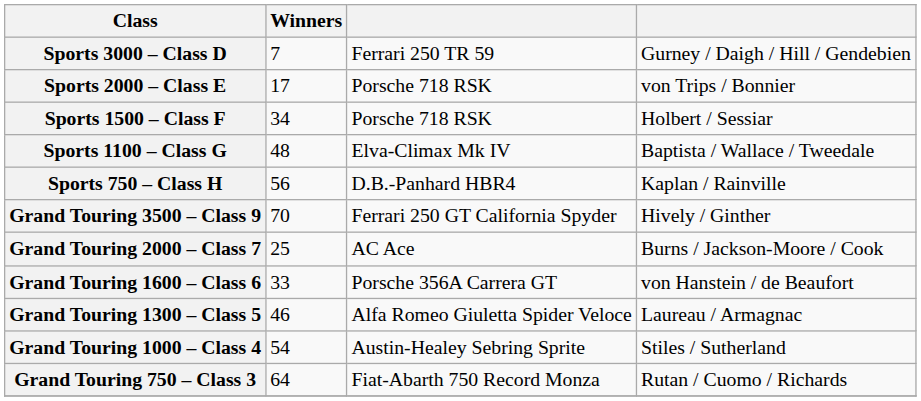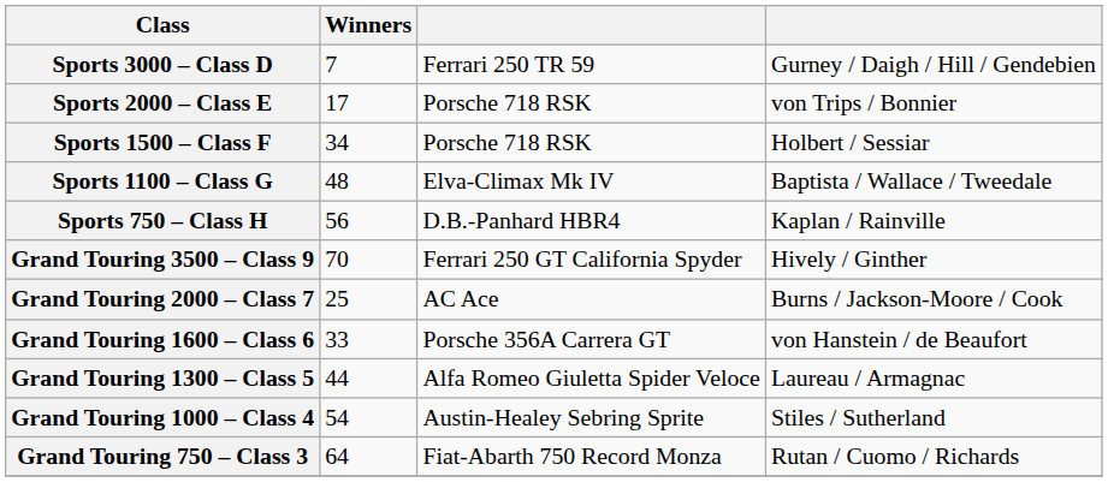Grand Touring 1300 – Class 5 | Winners: 46 -> 44
